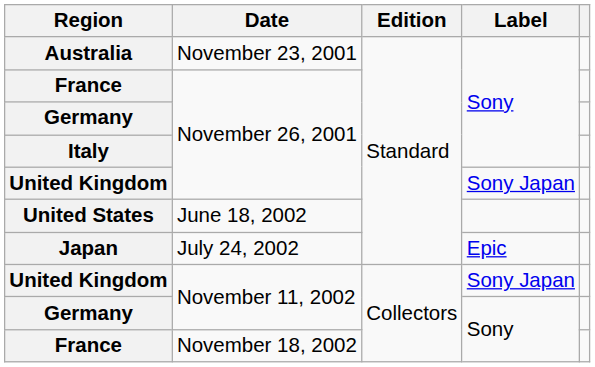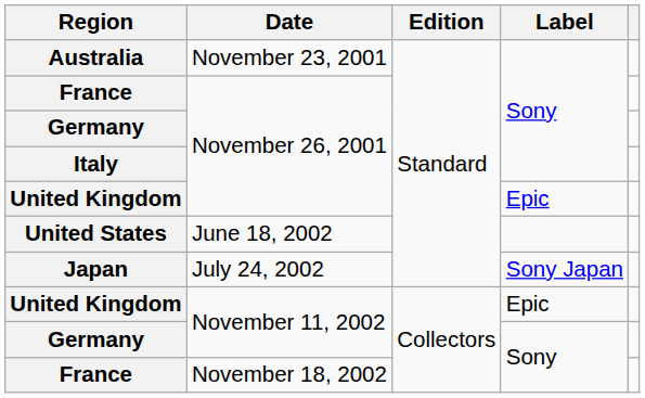United Kingdom / November 26, 2001 | Label: Sony Japan -> Epic
Japan | Label: Epic -> Sony Japan
United Kingdom / November 11, 2002 | Label: Sony Japan -> Epic
